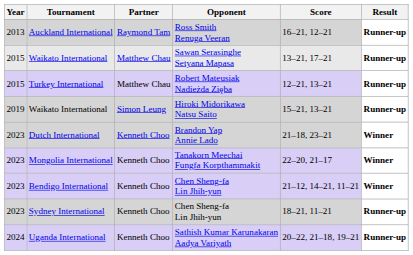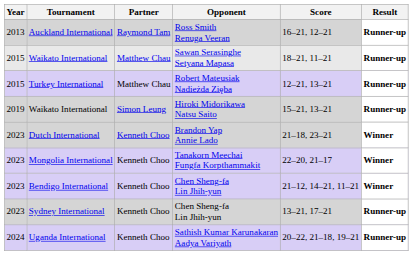Waikato International / Sawan Serasinghe Setyana Mapasa | Score: 13–21, 17–21 -> 18–21, 11–21
Sydney International | Score: 18–21, 11–21 -> 13–21, 17–21
